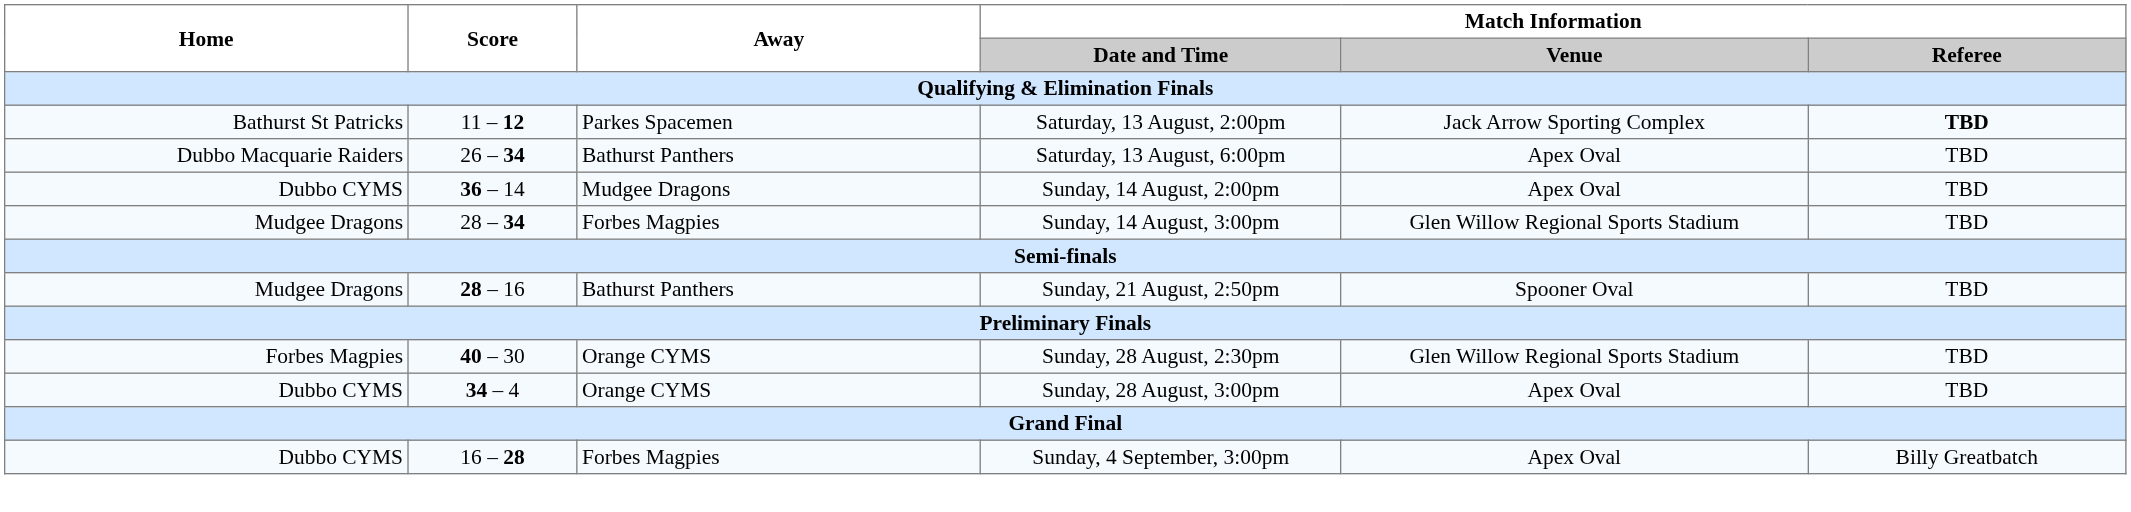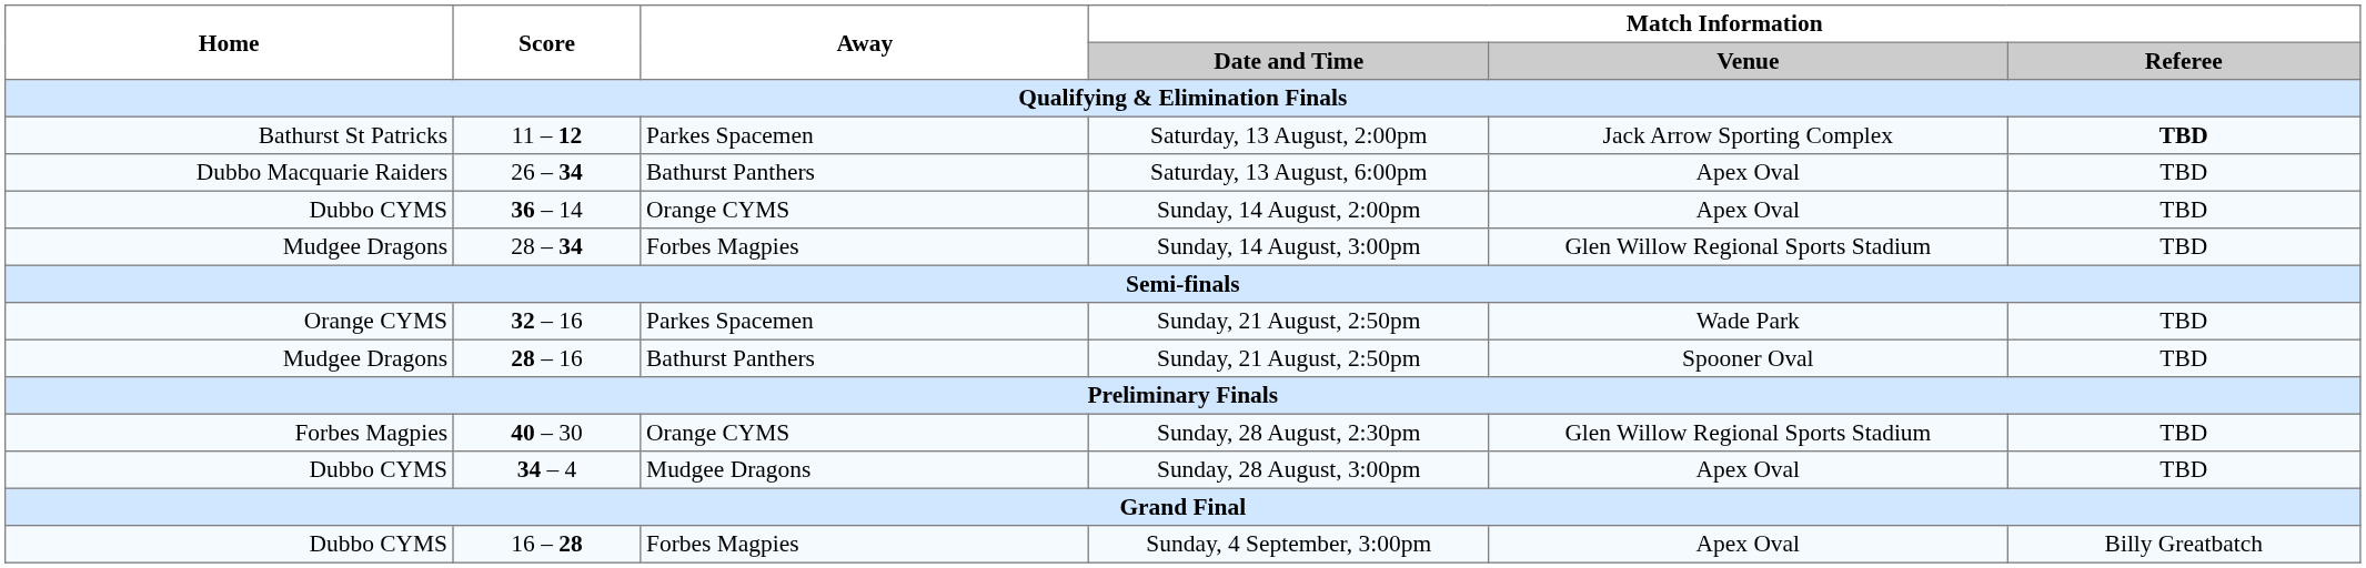Sunday, 14 August, 2:00pm | Away: Mudgee Dragons -> Orange CYMS
+ row: Orange CYMS | 32 – 16 | Parkes Spacemen | Sunday, 21 August, 2:50pm | Wade Park | TBD
Sunday, 28 August, 3:00pm | Away: Orange CYMS -> Mudgee Dragons
